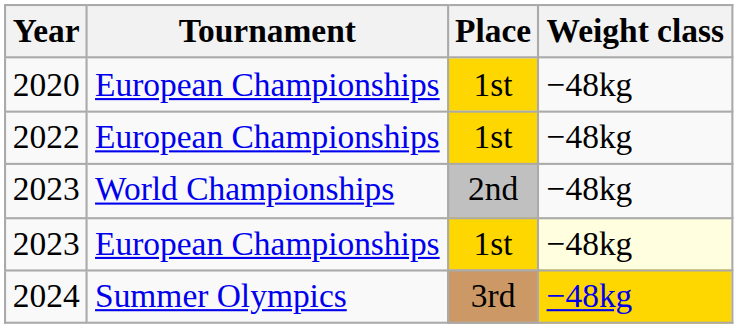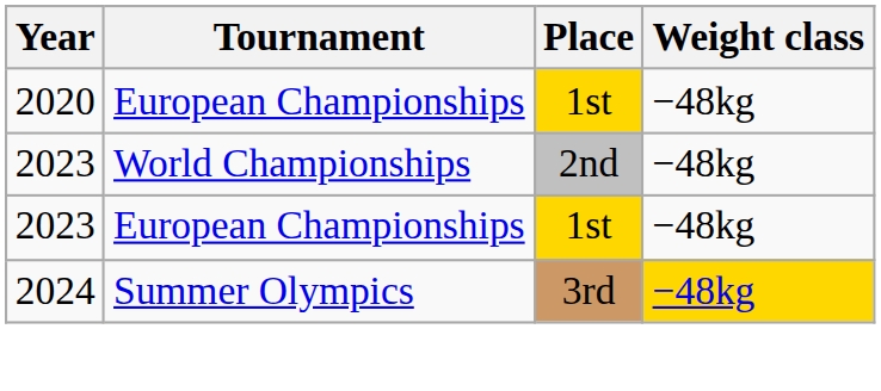- row: 2022 | European Championships | 1st | −48kg
2023 / European Championships | Weight class: lightyellow background -> no background
